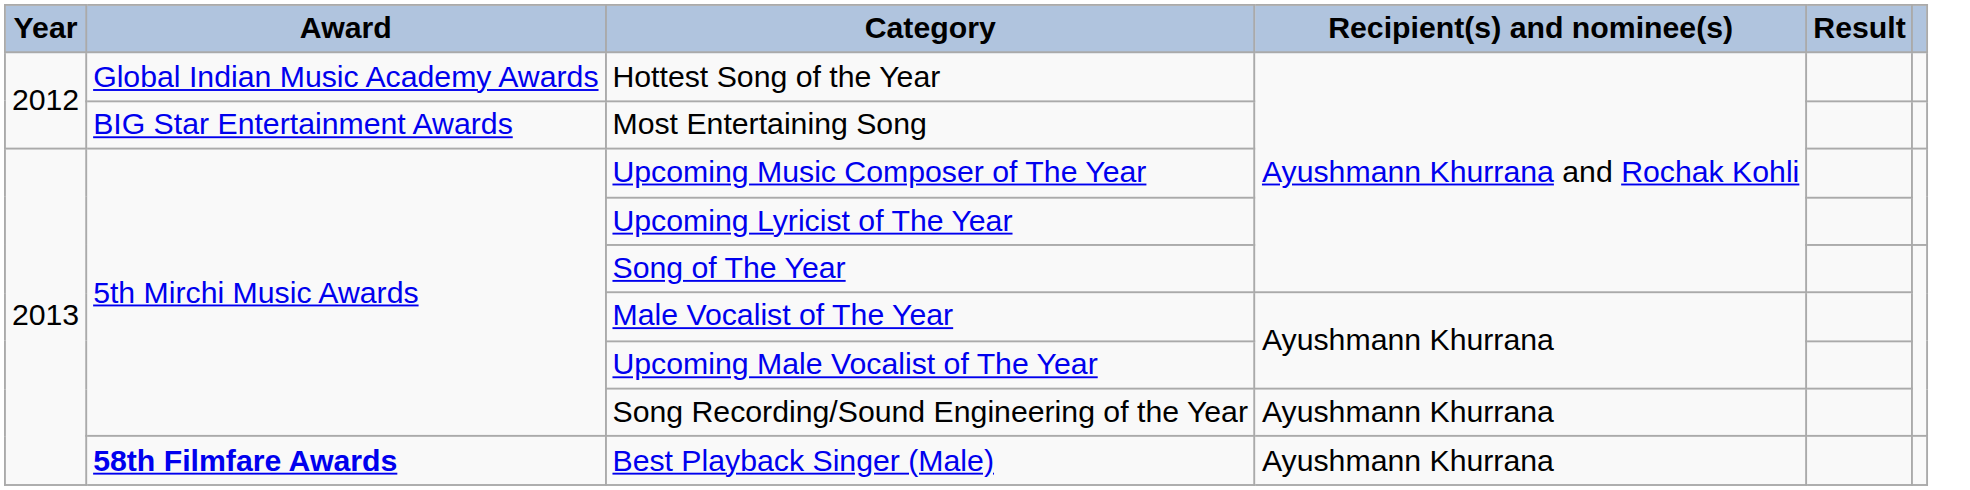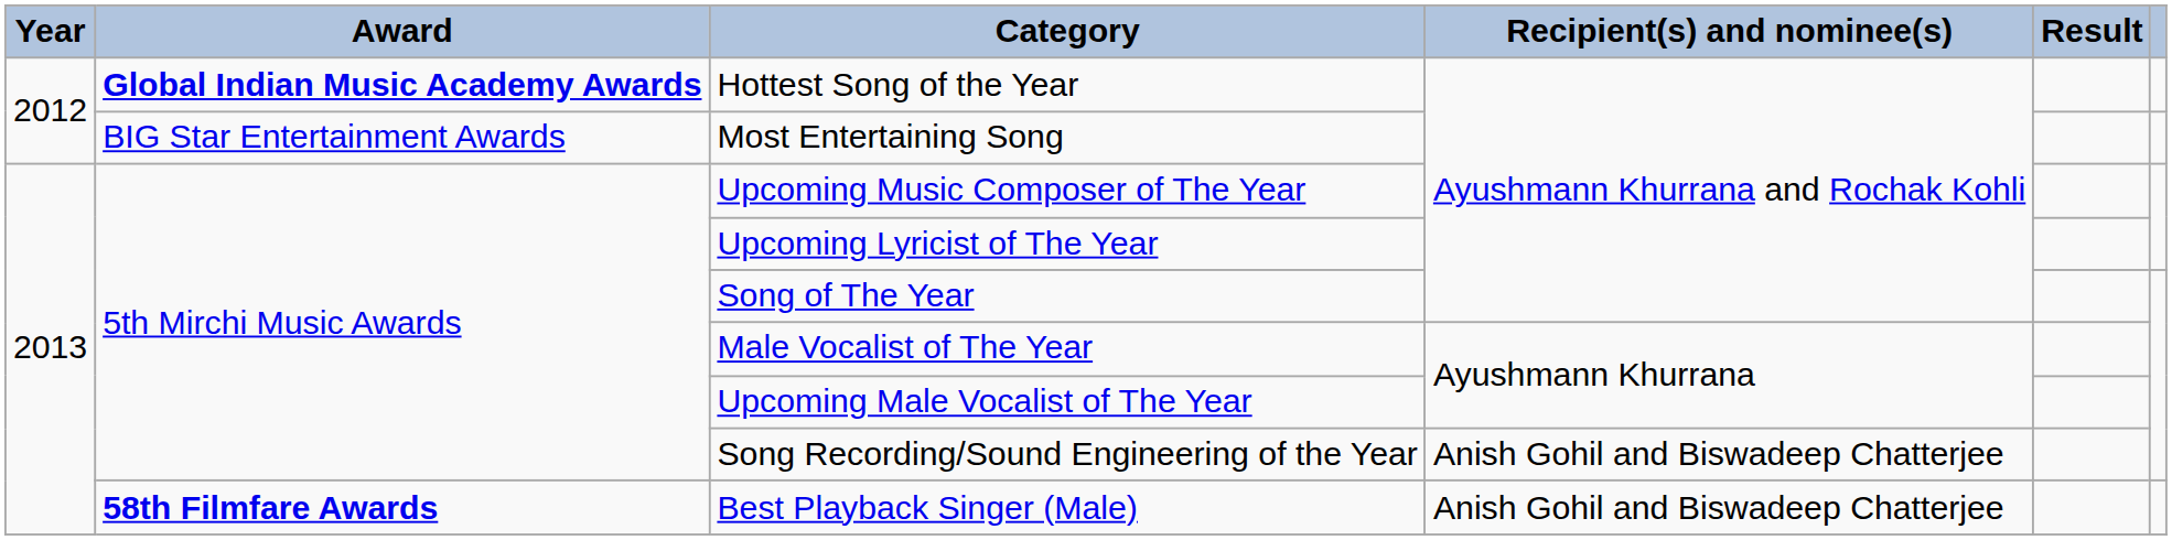Hottest Song of the Year | Award: normal -> bold
Song Recording/Sound Engineering of the Year | Recipient(s) and nominee(s): Ayushmann Khurrana -> Anish Gohil and Biswadeep Chatterjee
Best Playback Singer (Male) | Recipient(s) and nominee(s): Ayushmann Khurrana -> Anish Gohil and Biswadeep Chatterjee
